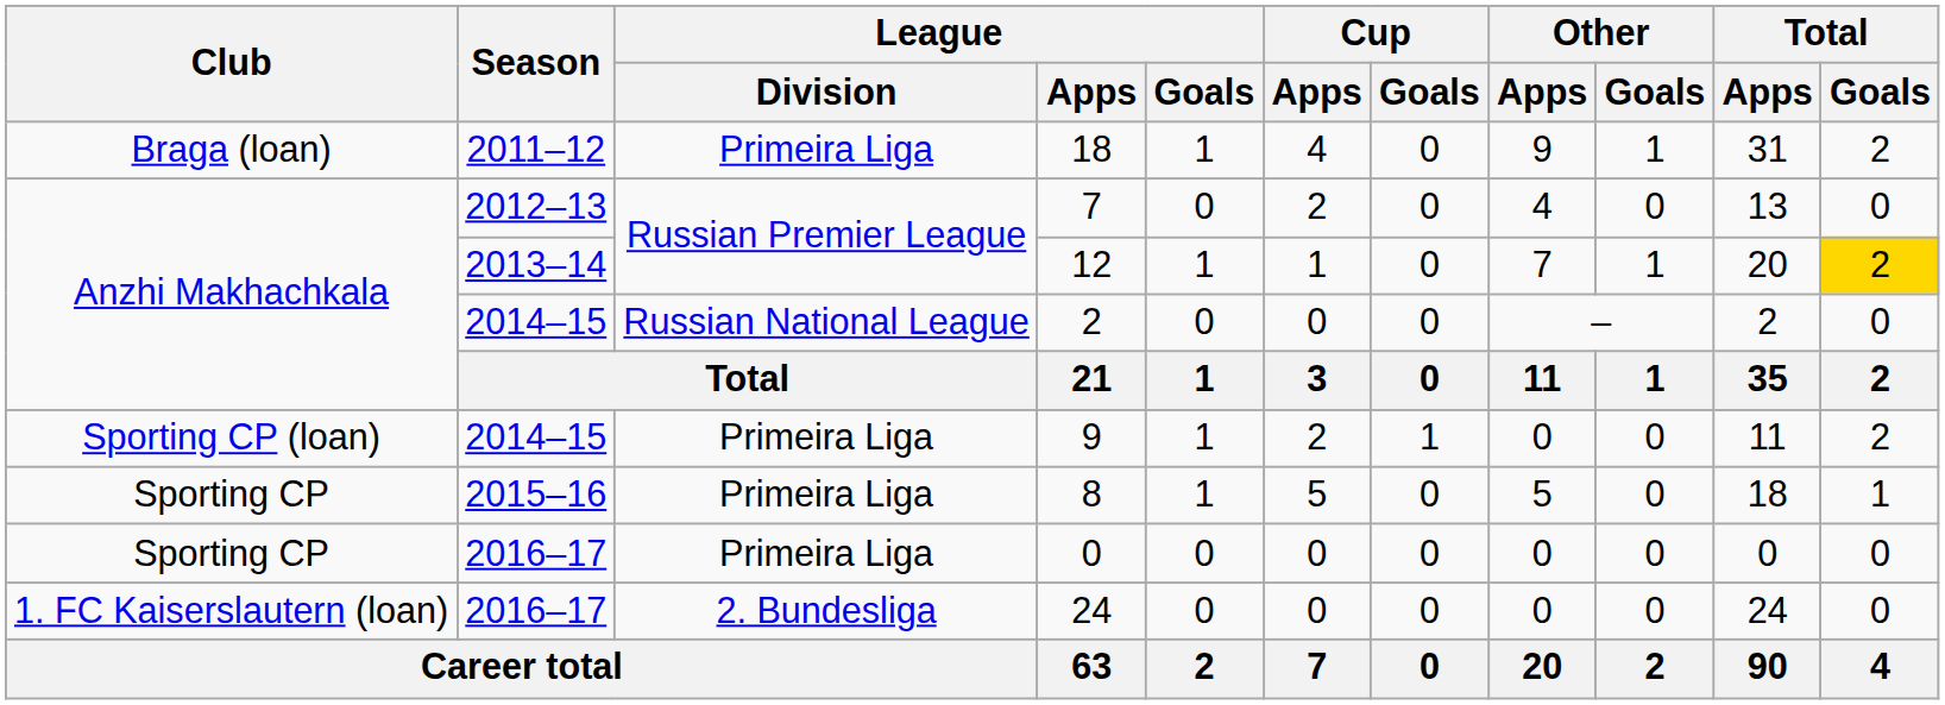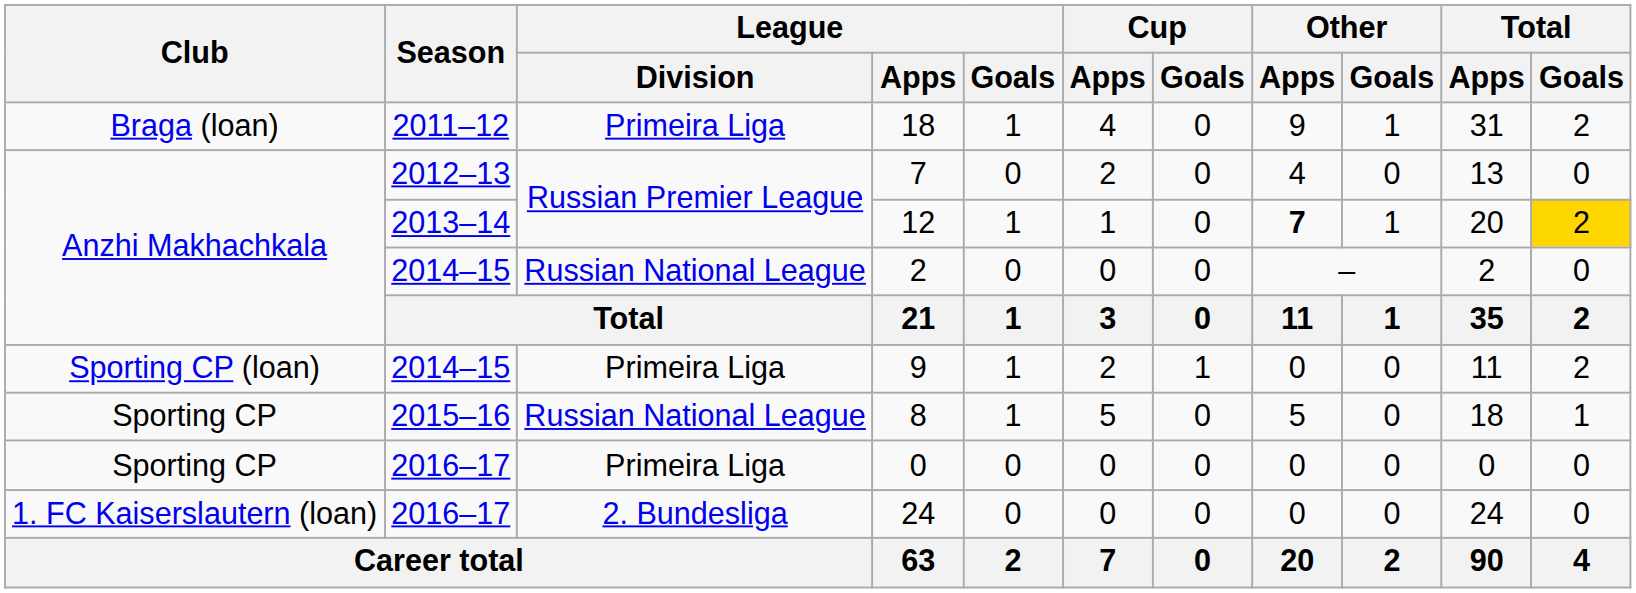12 | Other / Apps: normal -> bold
8 | League / Division: Primeira Liga -> Russian National League
